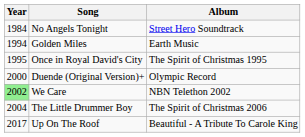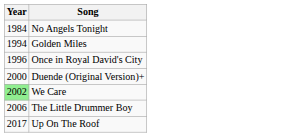- column: Album | Street Hero Soundtrack | Earth Music | The Spirit of Christmas 1995 | Olympic Record | NBN Telethon 2002 | The Spirit of Christmas 2006 | Beautiful - A Tribute To Carole King
Once in Royal David's City | Year: 1995 -> 1996
The Little Drummer Boy | Year: 2004 -> 2006
